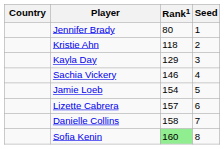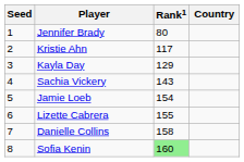columns swapped: Country <-> Seed
Kristie Ahn | Rank1: 118 -> 117
Sachia Vickery | Rank1: 146 -> 143
Lizette Cabrera | Rank1: 157 -> 155
